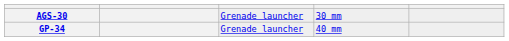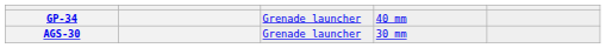rows swapped: AGS-30 <-> GP-34
